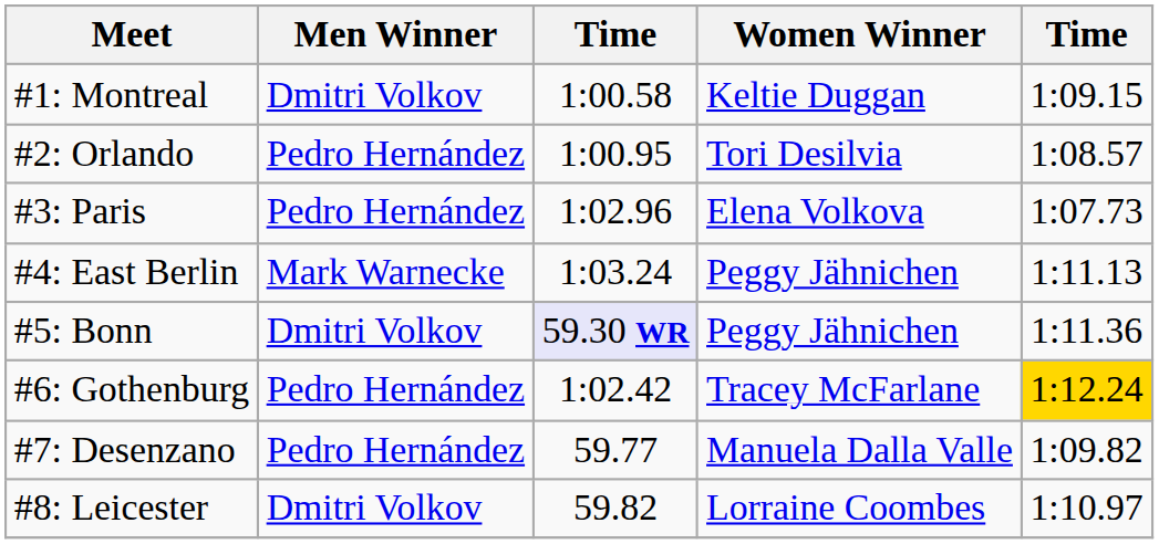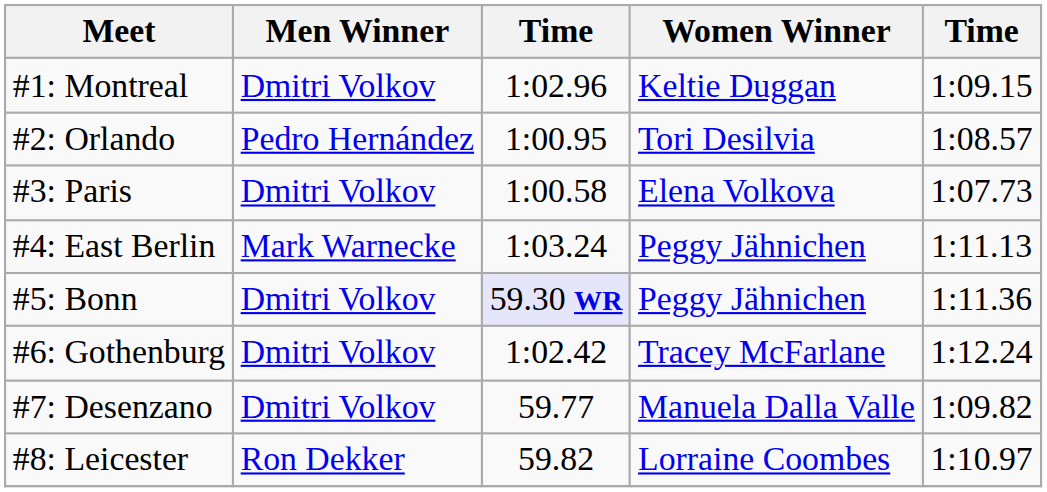#1: Montreal | column 3: 1:00.58 -> 1:02.96
#3: Paris | Men Winner: Pedro Hernández -> Dmitri Volkov
#3: Paris | column 3: 1:02.96 -> 1:00.58
#6: Gothenburg | Men Winner: Pedro Hernández -> Dmitri Volkov
#6: Gothenburg | column 5: gold background -> no background
#7: Desenzano | Men Winner: Pedro Hernández -> Dmitri Volkov
#8: Leicester | Men Winner: Dmitri Volkov -> Ron Dekker
